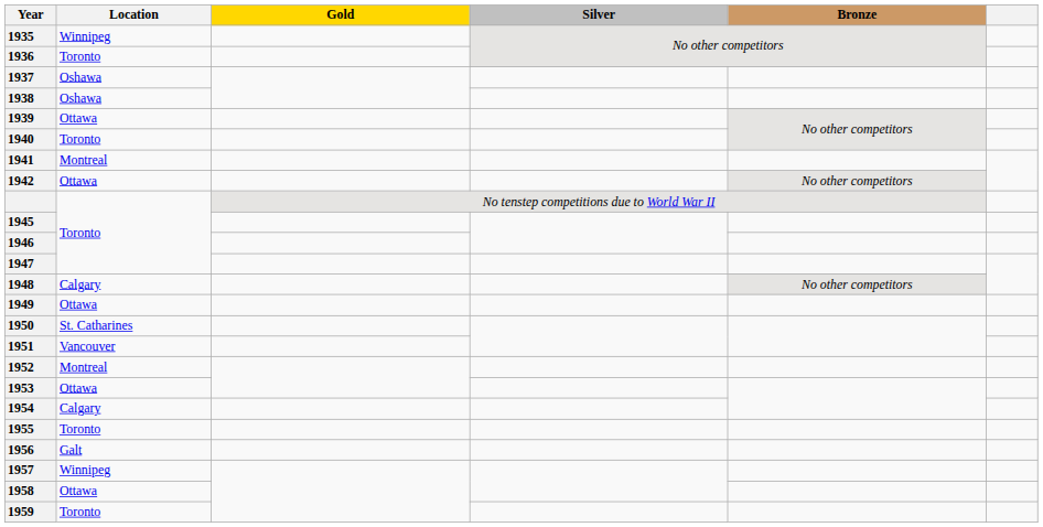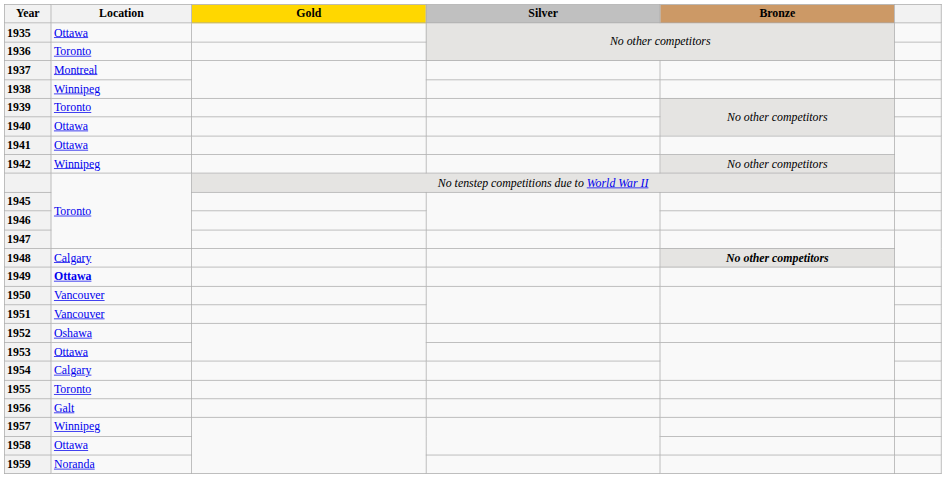1935 | Location: Winnipeg -> Ottawa
1937 | Location: Oshawa -> Montreal
1938 | Location: Oshawa -> Winnipeg
1939 | Location: Ottawa -> Toronto
1940 | Location: Toronto -> Ottawa
1941 | Location: Montreal -> Ottawa
1942 | Location: Ottawa -> Winnipeg
1948 | Bronze: normal -> bold
1949 | Location: normal -> bold
1950 | Location: St. Catharines -> Vancouver
1952 | Location: Montreal -> Oshawa
1959 | Location: Toronto -> Noranda
